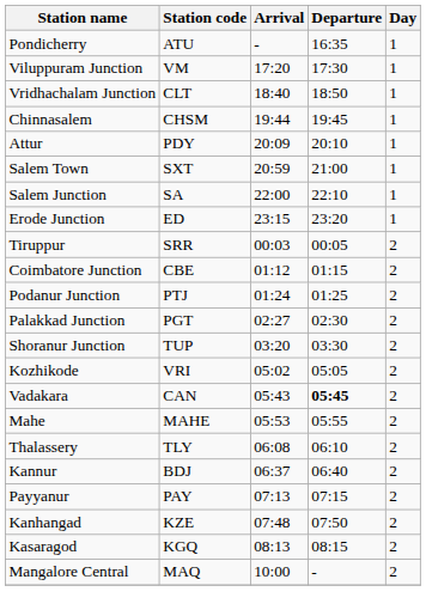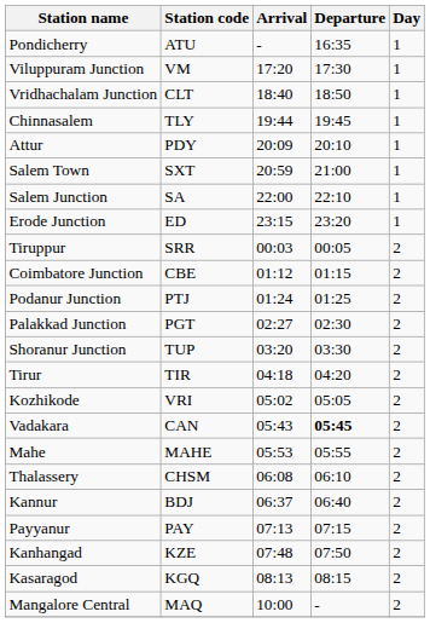Chinnasalem | Station code: CHSM -> TLY
+ row: Tirur | TIR | 04:18 | 04:20 | 2
Thalassery | Station code: TLY -> CHSM
